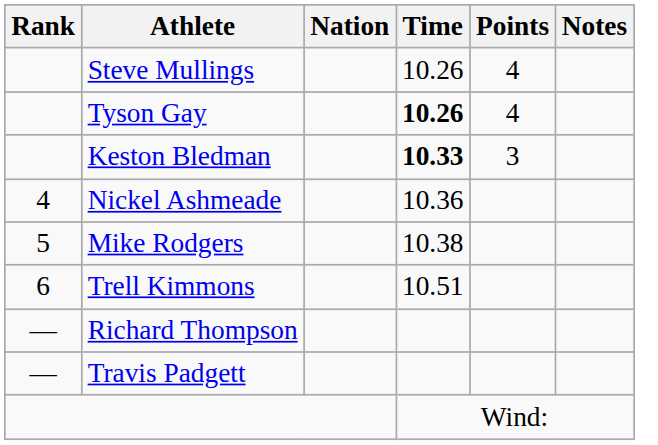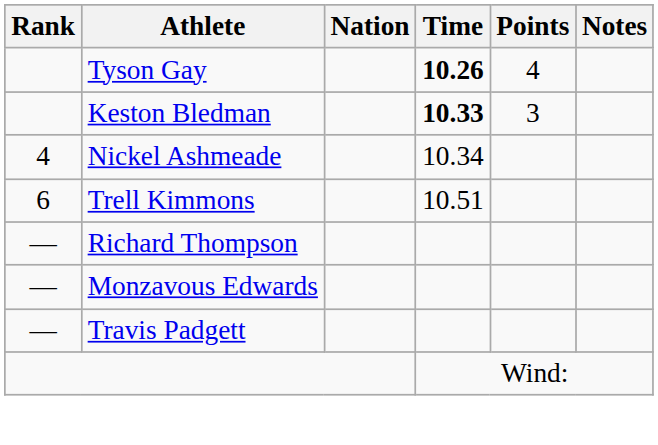- row: Steve Mullings | 10.26 | 4
Nickel Ashmeade | Time: 10.36 -> 10.34
- row: 5 | Mike Rodgers | 10.38
+ row: — | Monzavous Edwards
